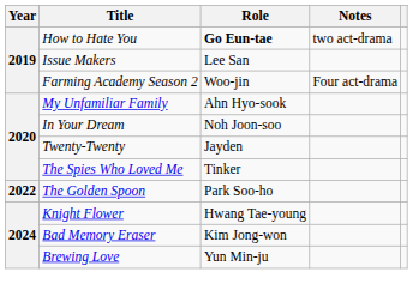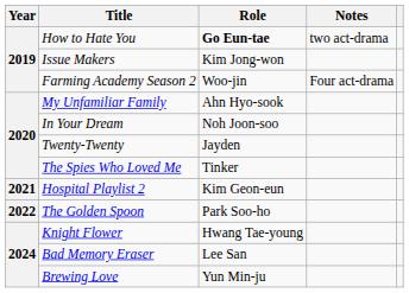Issue Makers | Role: Lee San -> Kim Jong-won
+ row: 2021 | Hospital Playlist 2 | Kim Geon-eun
Bad Memory Eraser | Role: Kim Jong-won -> Lee San
